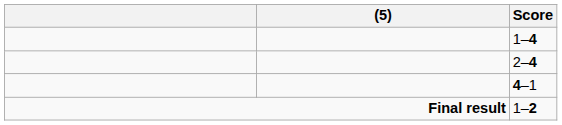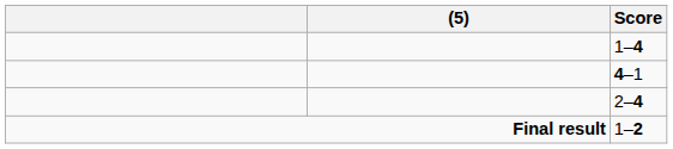rows swapped: 4–1 <-> 2–4
